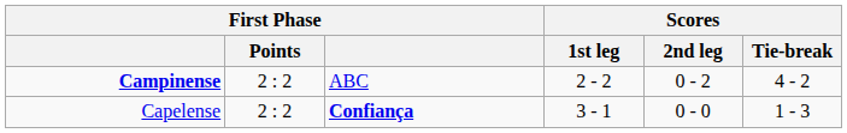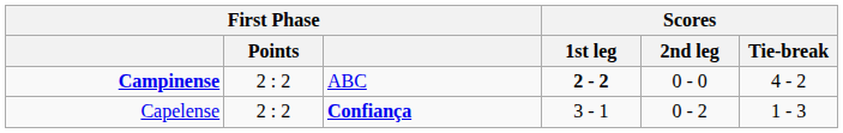Campinense | Scores / 1st leg: normal -> bold
Campinense | Scores / 2nd leg: 0 - 2 -> 0 - 0
Capelense | Scores / 2nd leg: 0 - 0 -> 0 - 2
